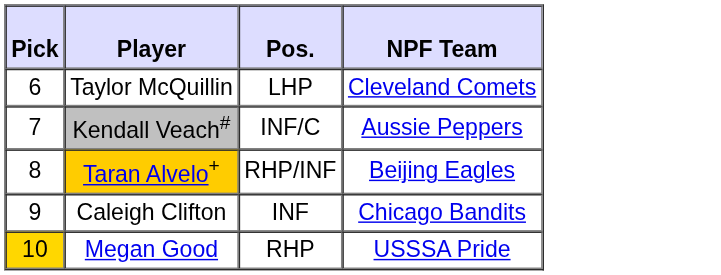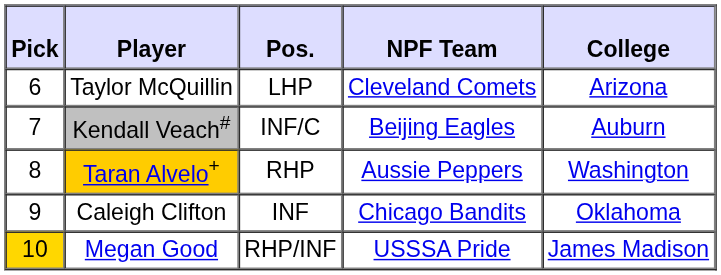+ column: College | Arizona | Auburn | Washington | Oklahoma | James Madison
Kendall Veach# | NPF Team: Aussie Peppers -> Beijing Eagles
Taran Alvelo+ | Pos.: RHP/INF -> RHP
Taran Alvelo+ | NPF Team: Beijing Eagles -> Aussie Peppers
Megan Good | Pos.: RHP -> RHP/INF
